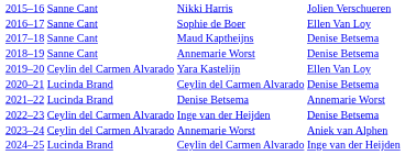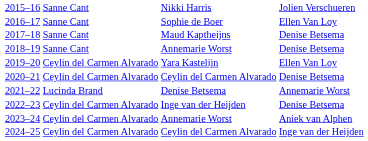2020–21 | column 2: Lucinda Brand -> Ceylin del Carmen Alvarado
2024–25 | column 2: Lucinda Brand -> Ceylin del Carmen Alvarado
